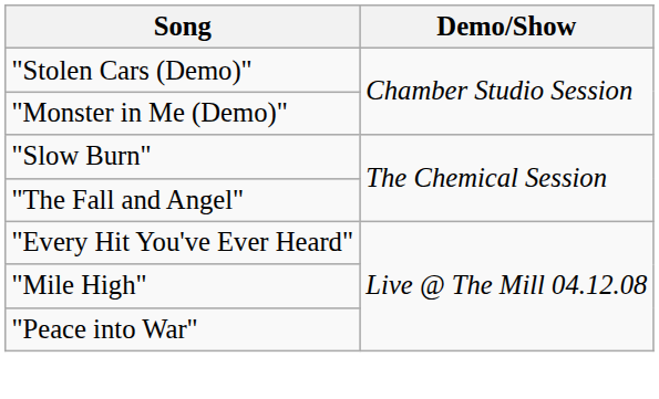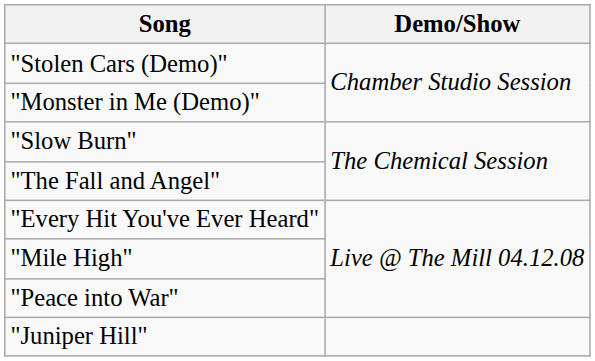+ row: "Juniper Hill"
